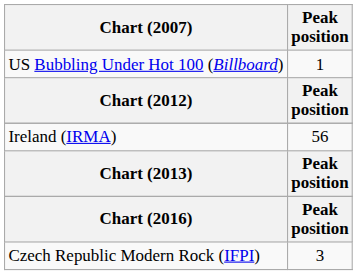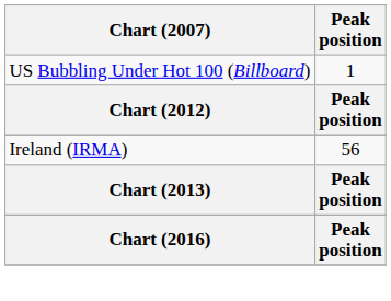- row: Czech Republic Modern Rock (IFPI) | 3
